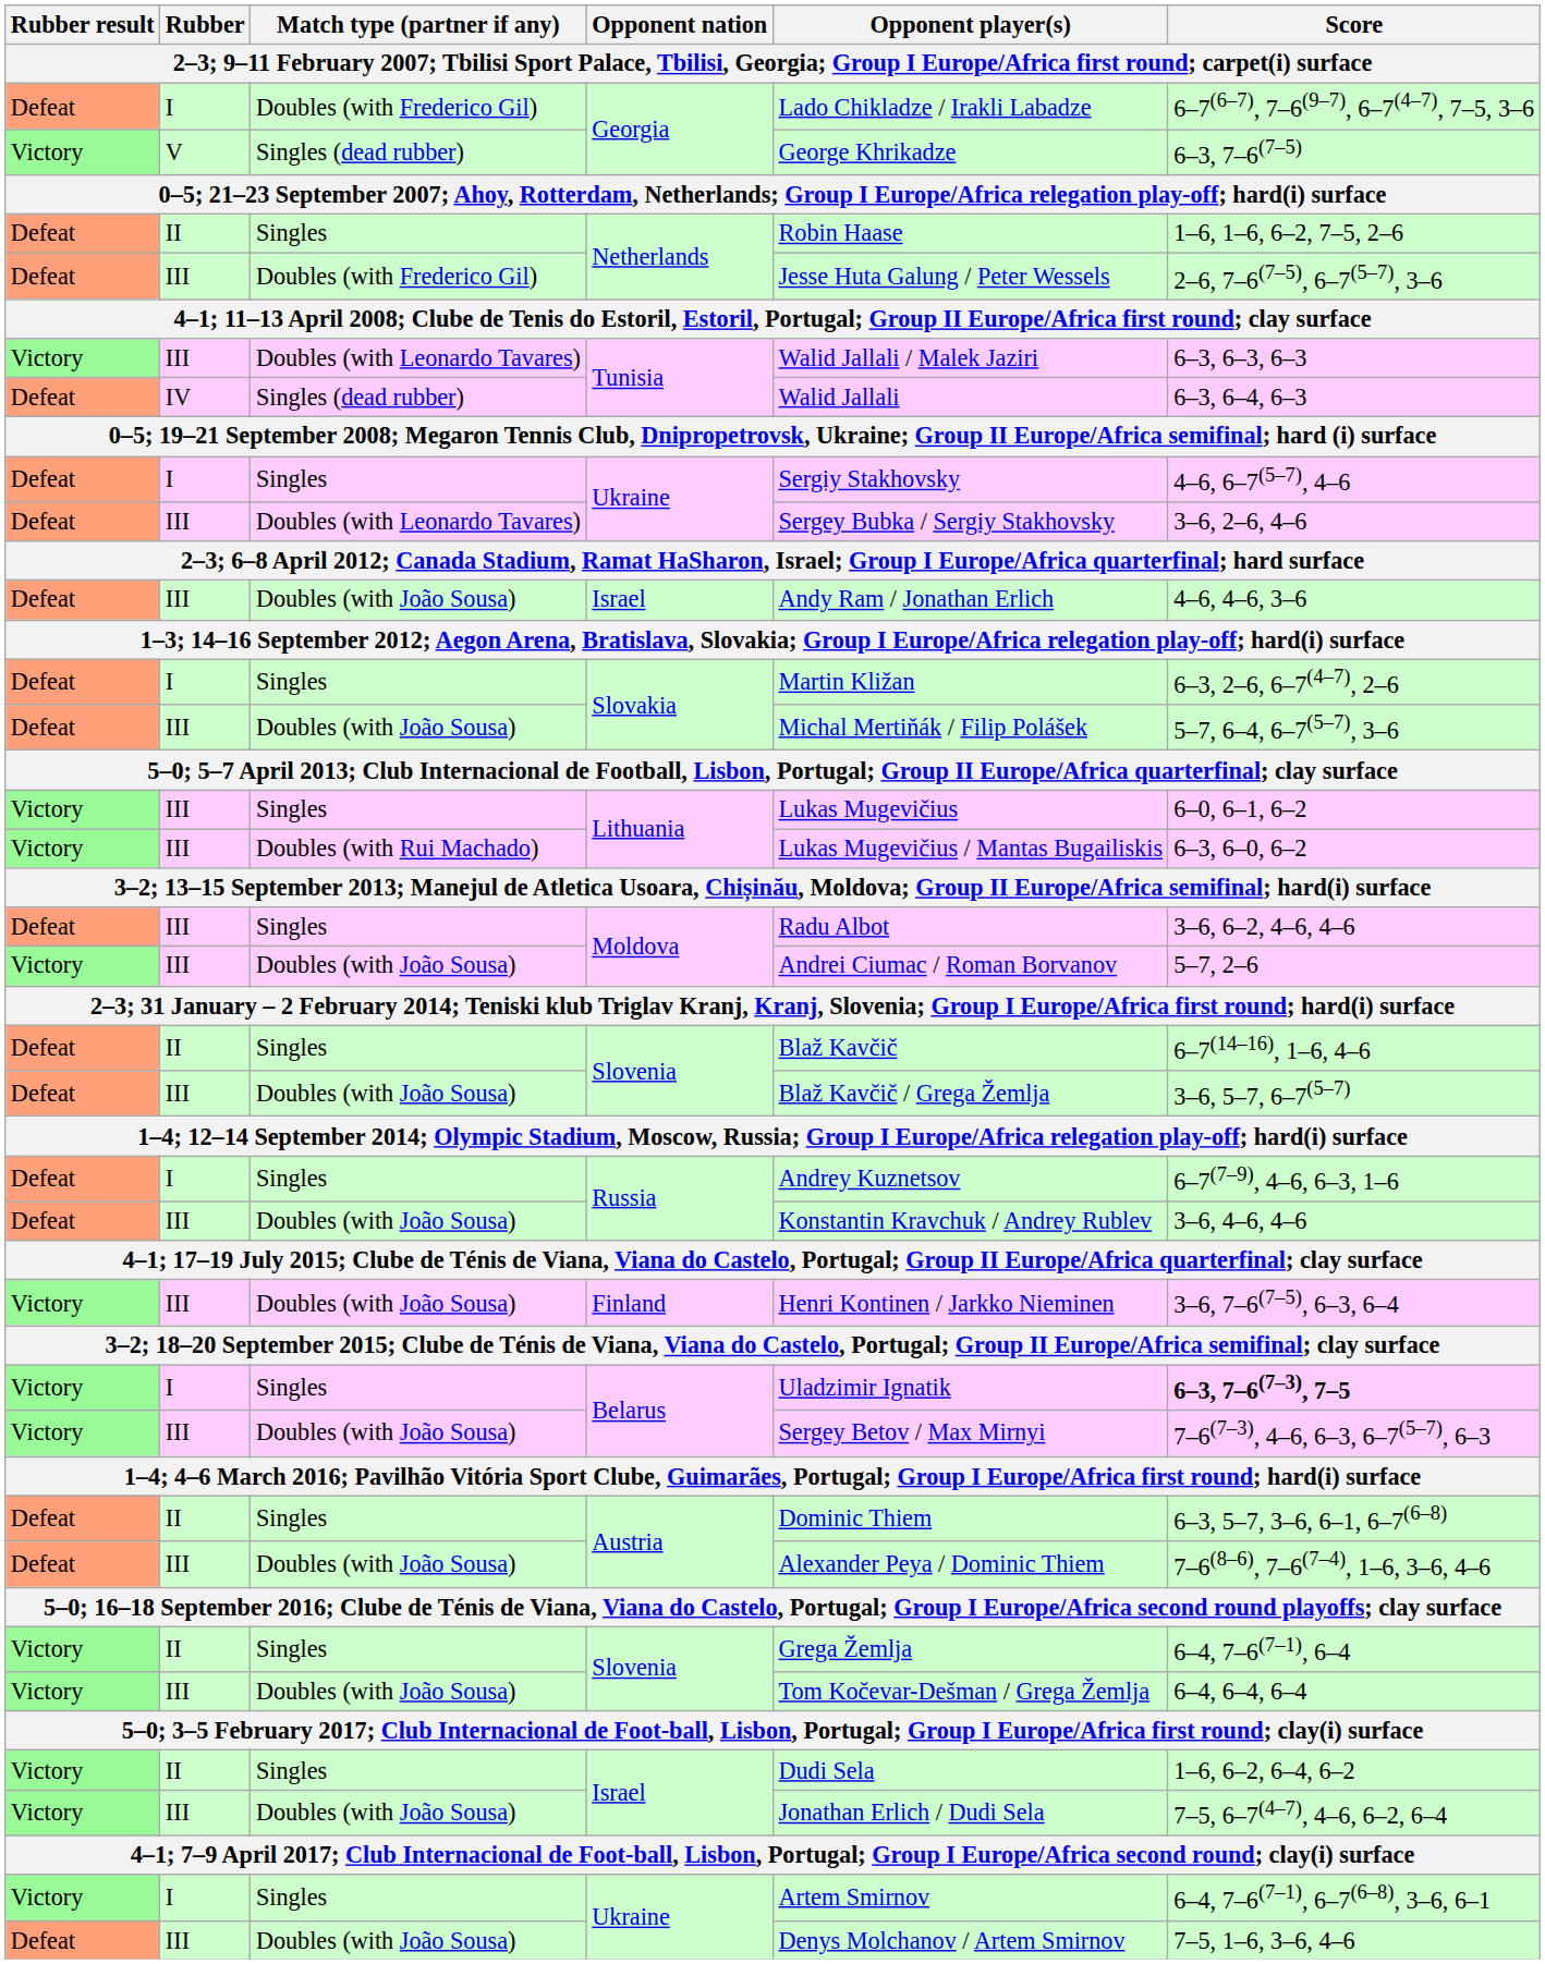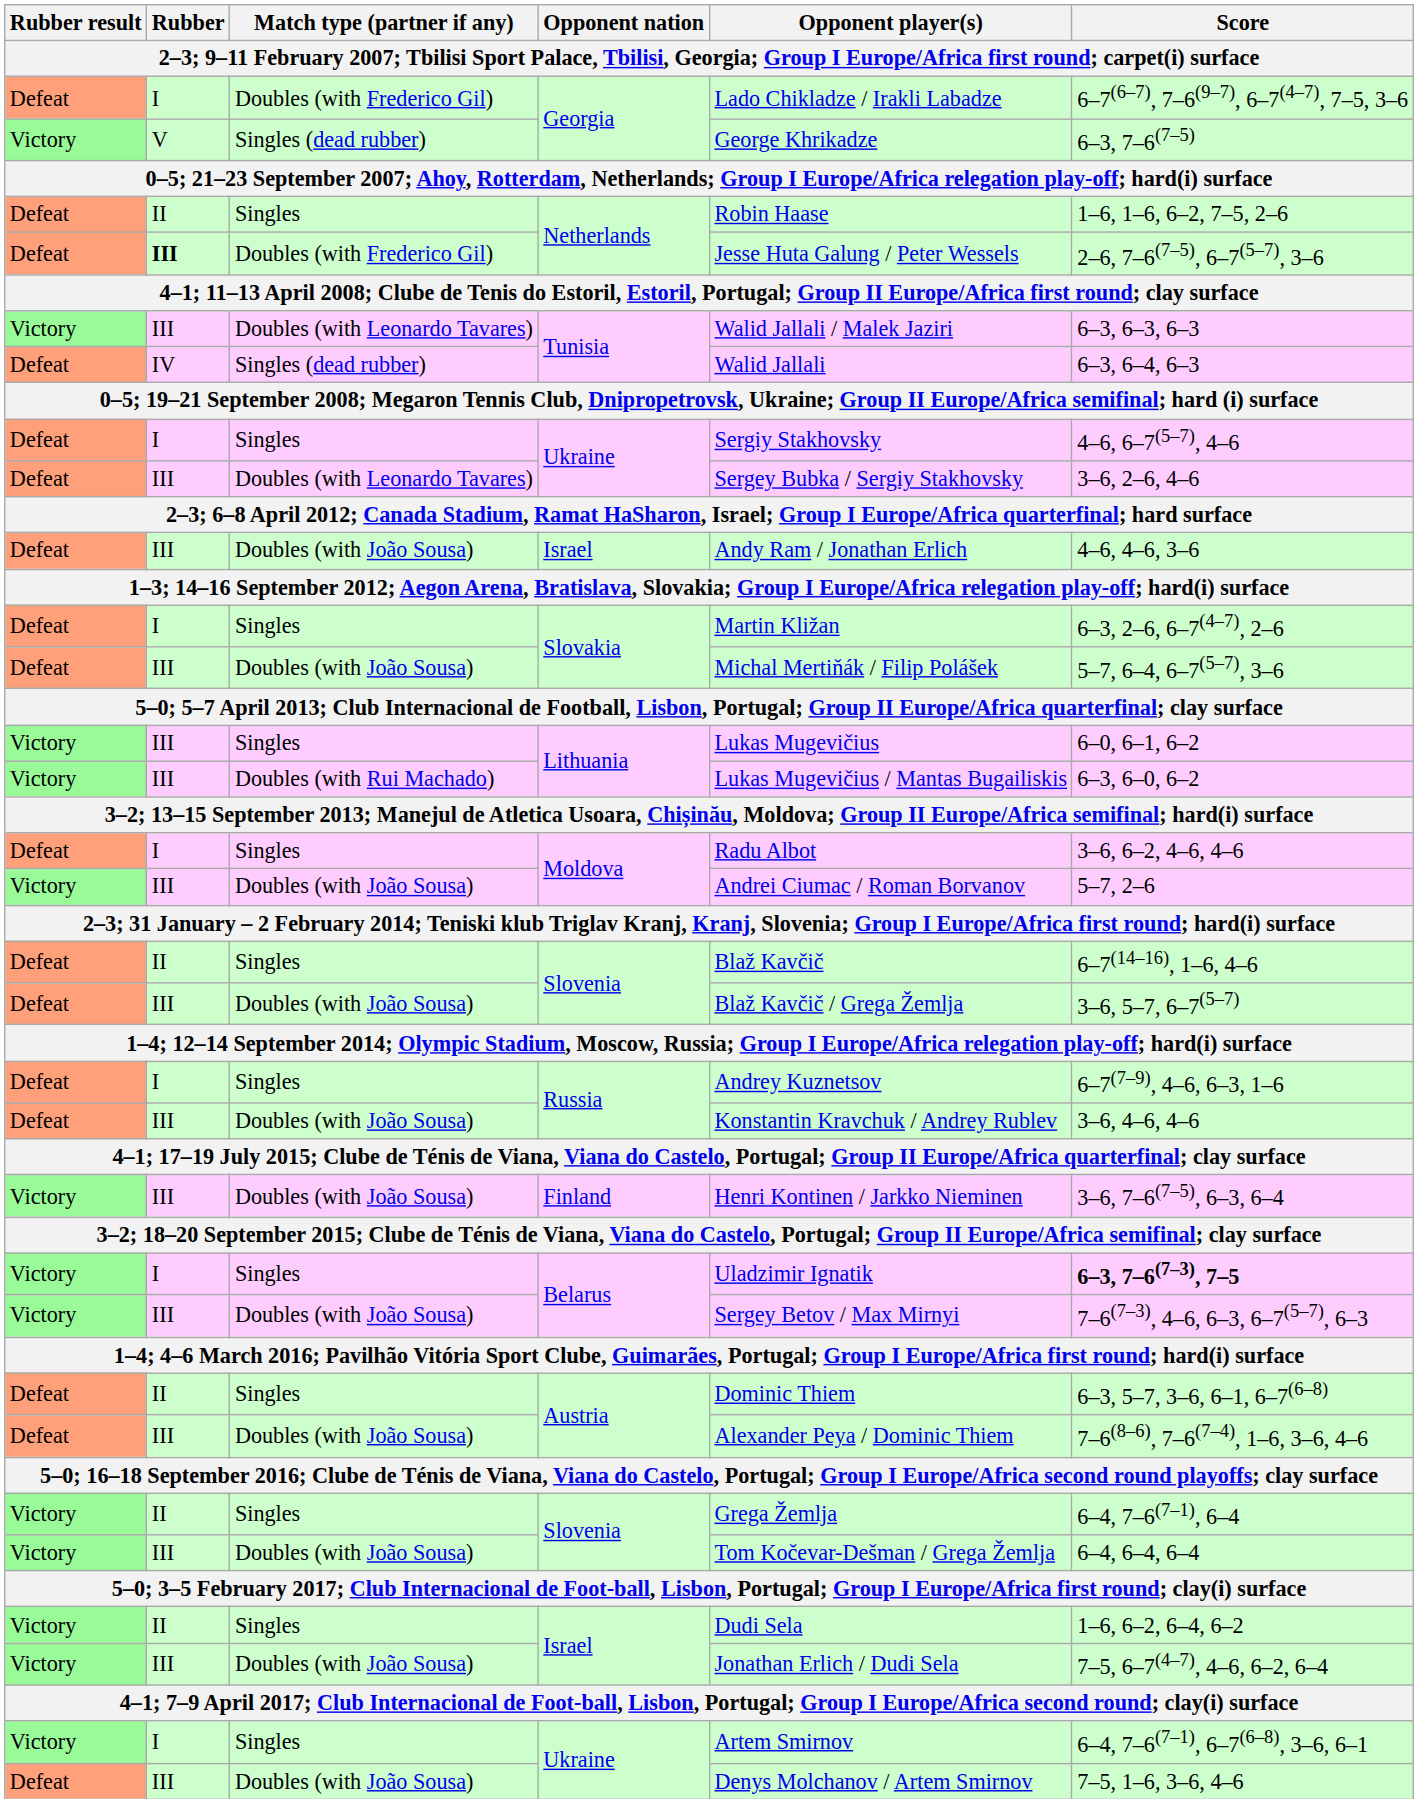Doubles (with Frederico Gil) / Netherlands | Rubber: normal -> bold
Singles / Moldova | Rubber: III -> I
